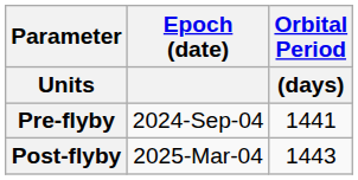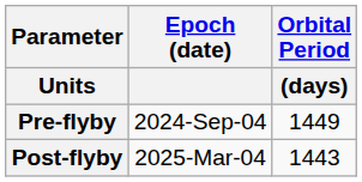Pre-flyby | Orbital Period / (days): 1441 -> 1449
